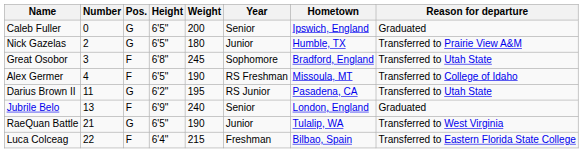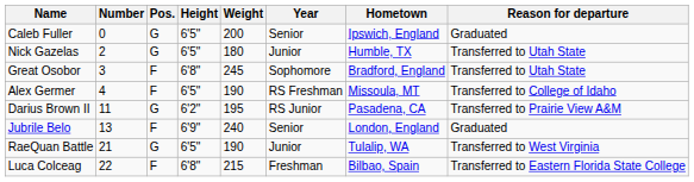Nick Gazelas | Reason for departure: Transferred to Prairie View A&M -> Transferred to Utah State
Darius Brown II | Reason for departure: Transferred to Utah State -> Transferred to Prairie View A&M
Luca Colceag | Height: 6'4" -> 6'8"
